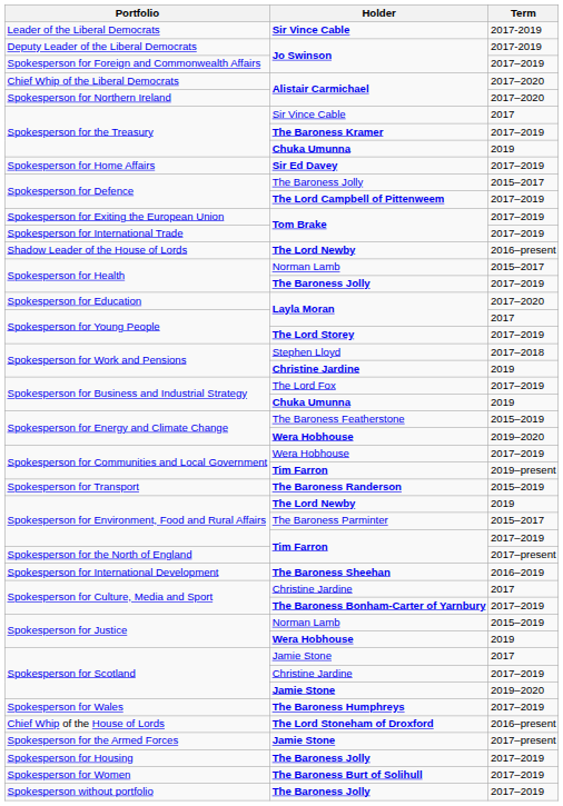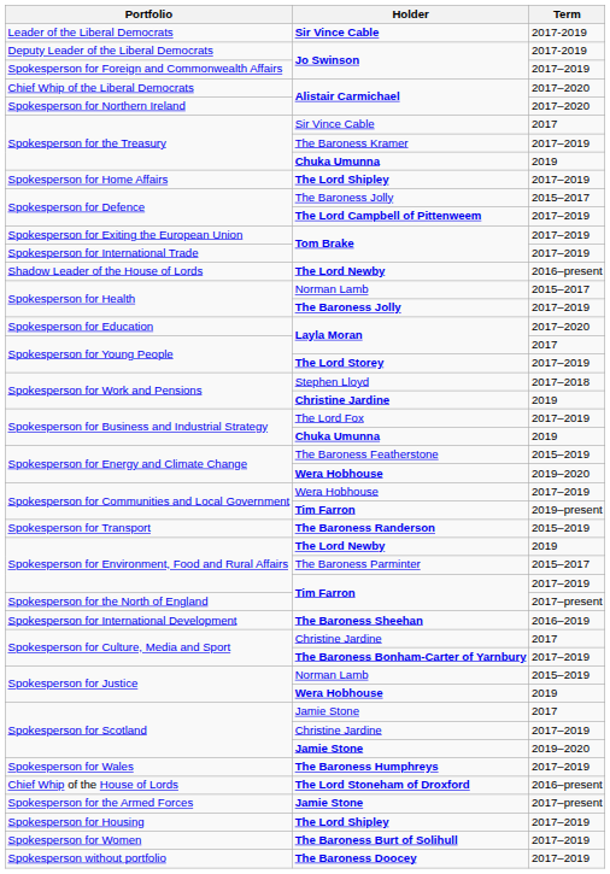Spokesperson for the Treasury / 2017–2019 | Holder: bold -> normal
Spokesperson for Home Affairs | Holder: Sir Ed Davey -> The Lord Shipley
Spokesperson for Housing | Holder: The Baroness Jolly -> The Lord Shipley
Spokesperson without portfolio | Holder: The Baroness Jolly -> The Baroness Doocey
